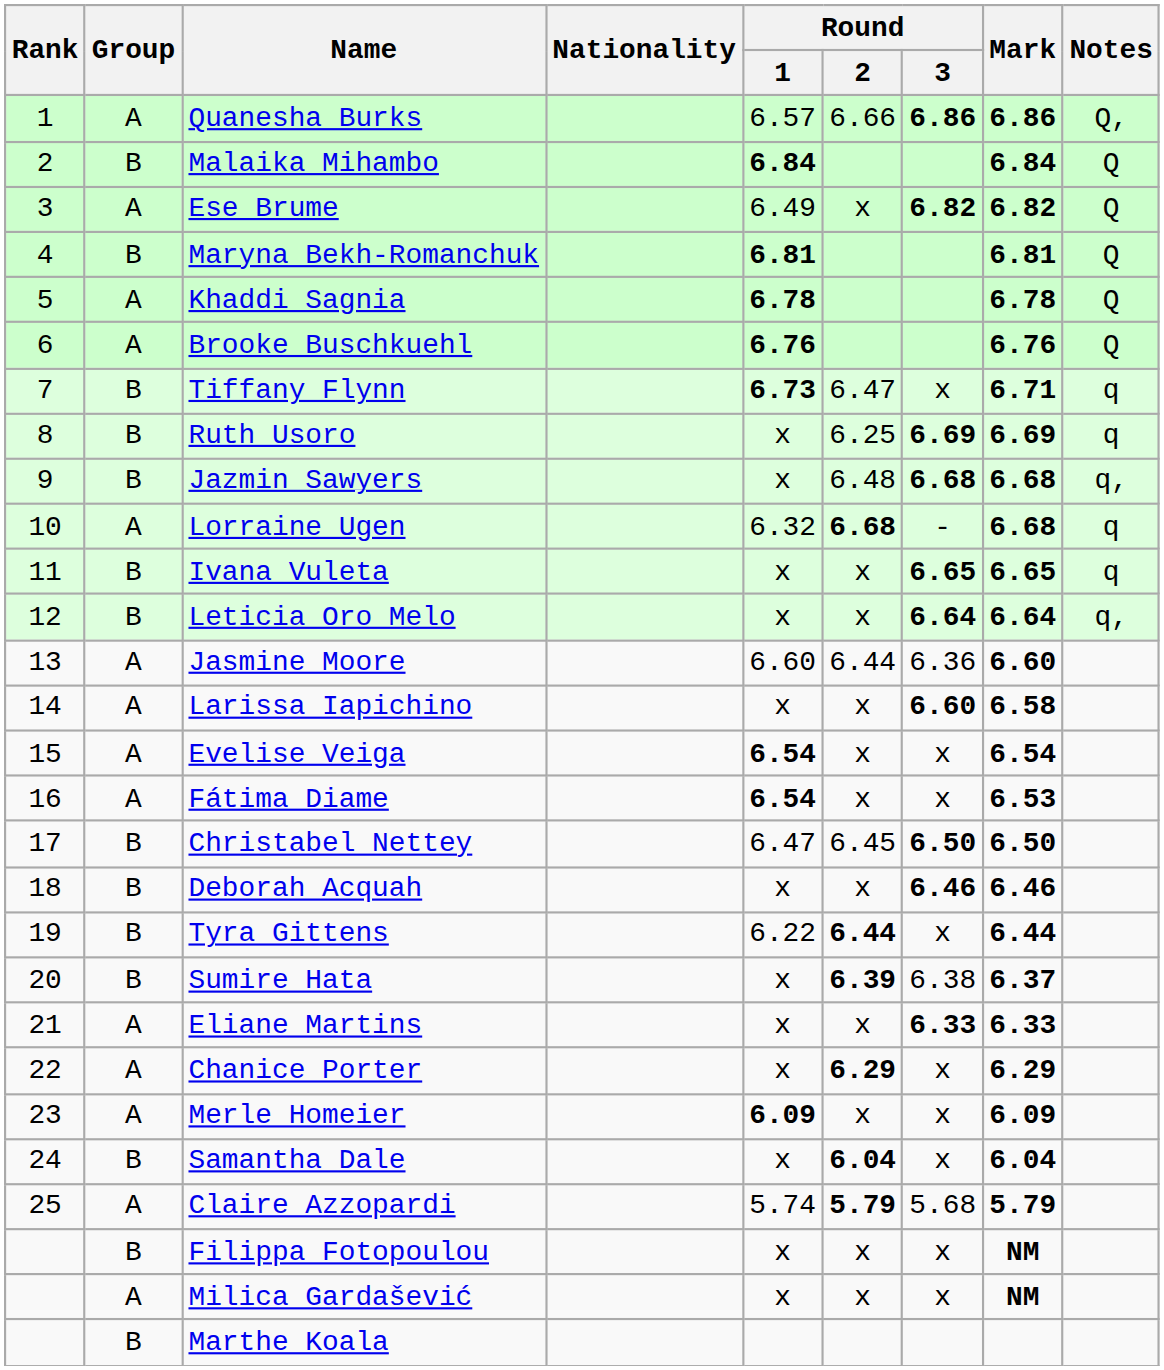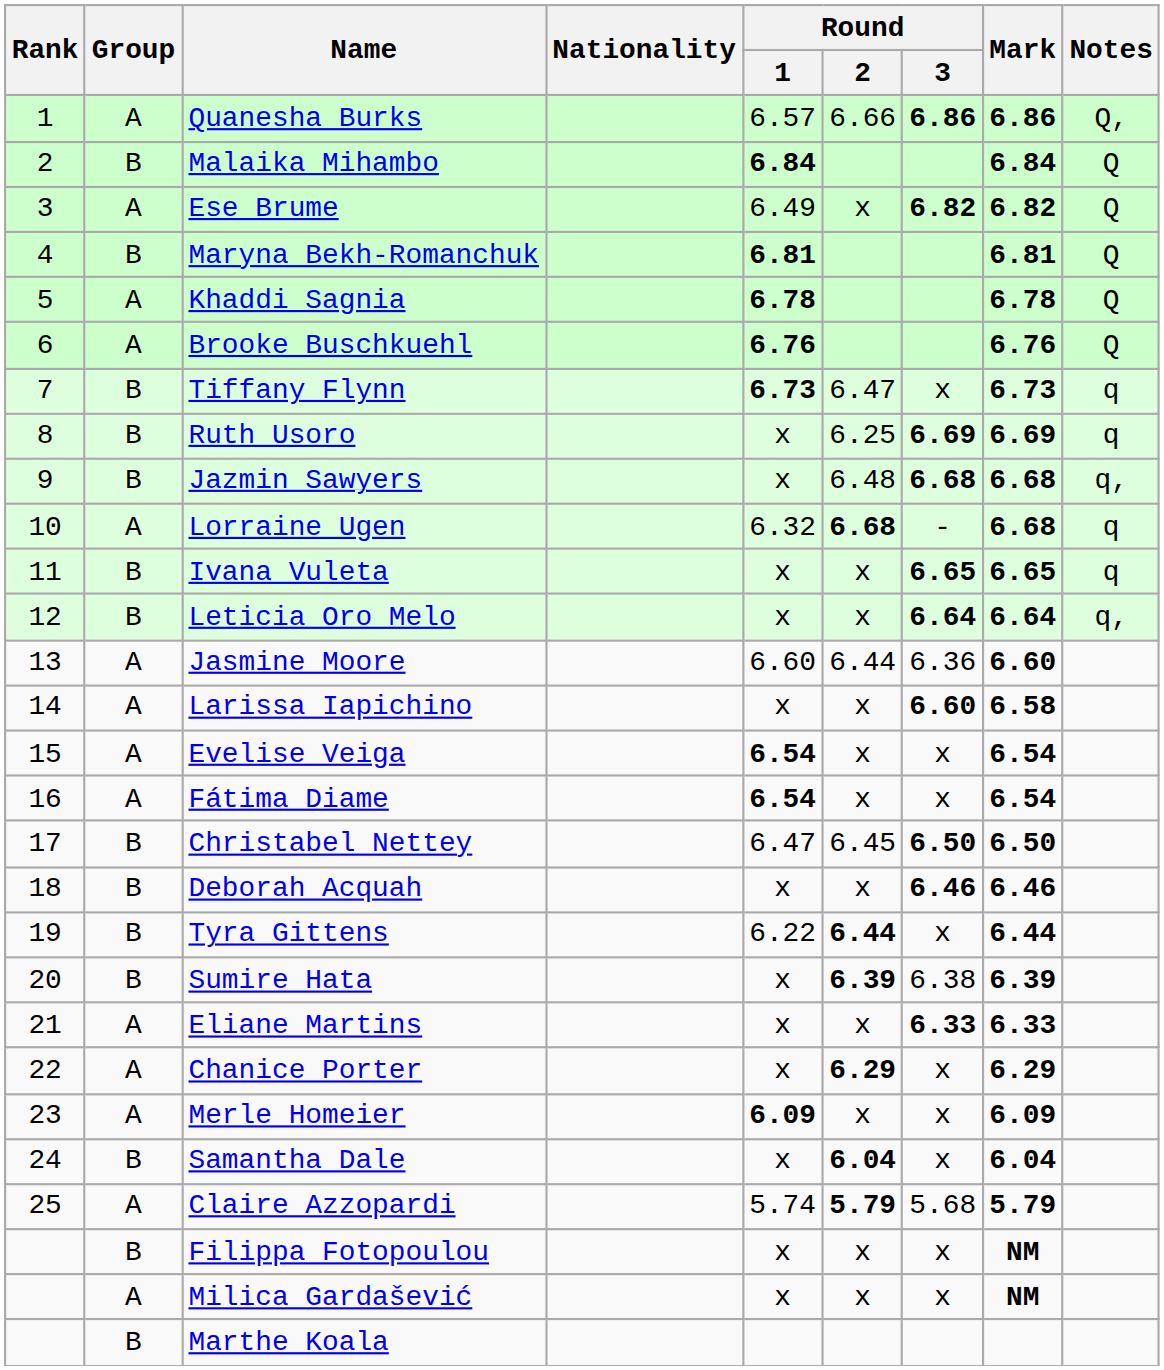Tiffany Flynn | Mark: 6.71 -> 6.73
Fátima Diame | Mark: 6.53 -> 6.54
Sumire Hata | Mark: 6.37 -> 6.39
